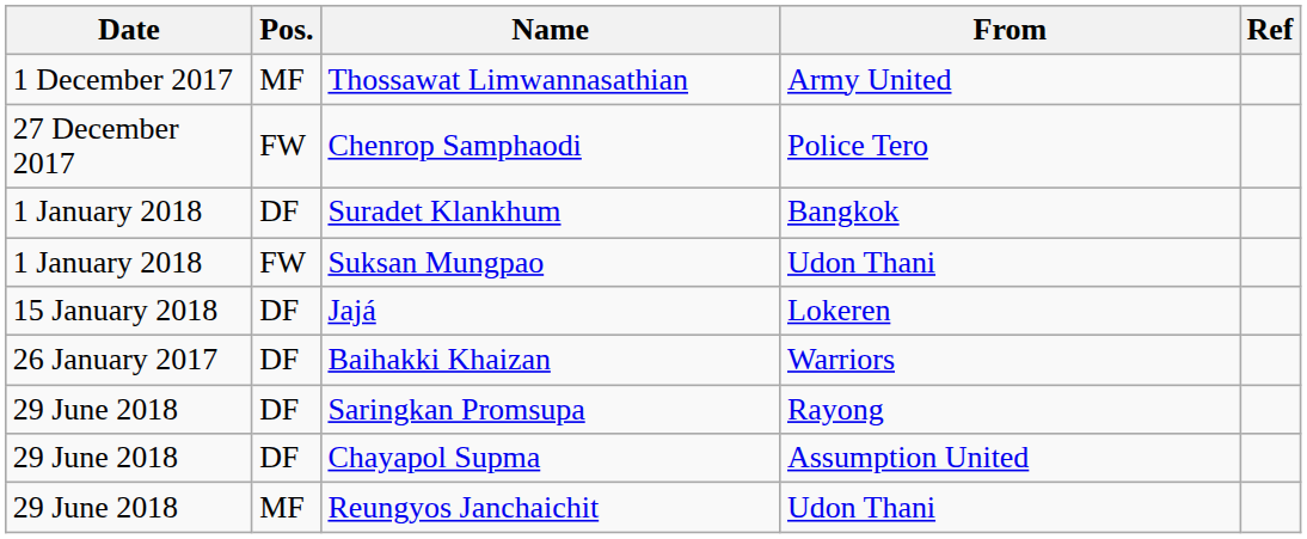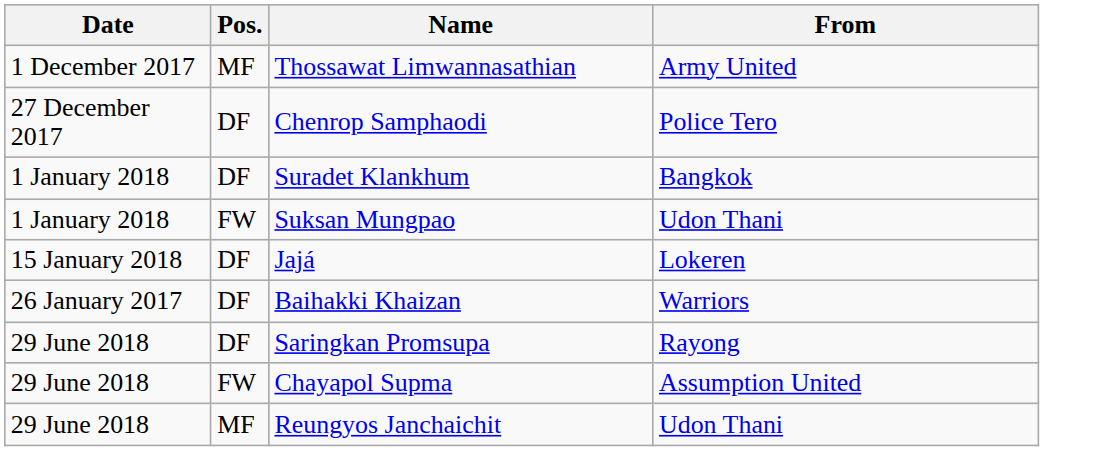- column: Ref
Chenrop Samphaodi | Pos.: FW -> DF
Chayapol Supma | Pos.: DF -> FW
